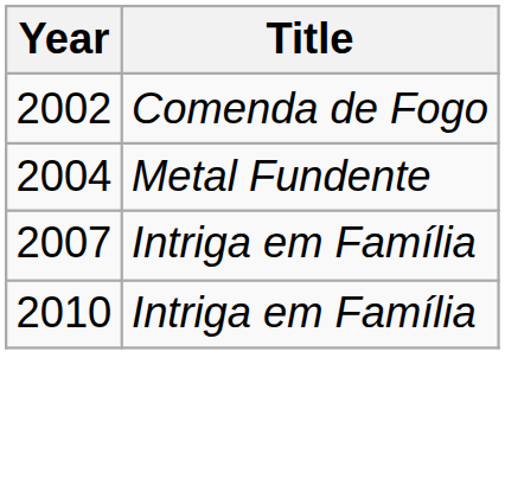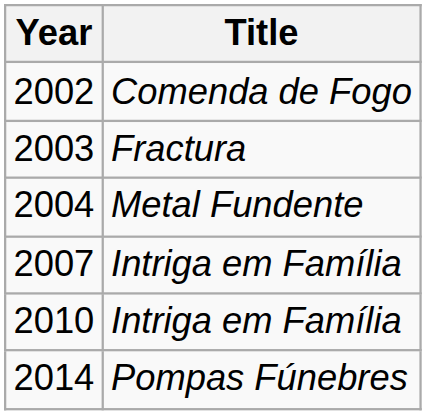+ row: 2003 | Fractura
+ row: 2014 | Pompas Fúnebres
